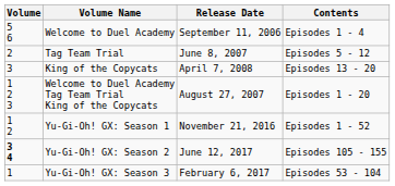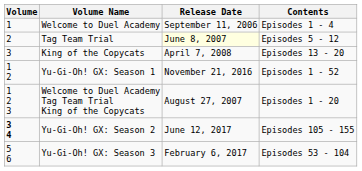Welcome to Duel Academy | Volume: 5 6 -> 1
Tag Team Trial | Release Date: no background -> lightyellow background
rows swapped: Welcome to Duel Academy Tag Team Trial King of the Copycats <-> Yu-Gi-Oh! GX: Season 1
Yu-Gi-Oh! GX: Season 3 | Volume: 1 -> 5 6
